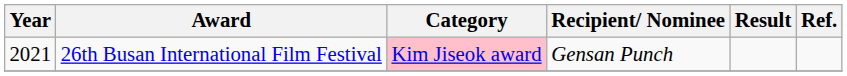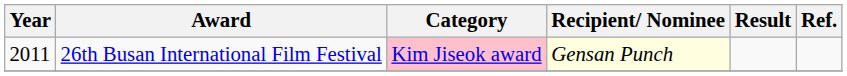26th Busan International Film Festival | Year: 2021 -> 2011
26th Busan International Film Festival | Recipient/ Nominee: no background -> lightyellow background
